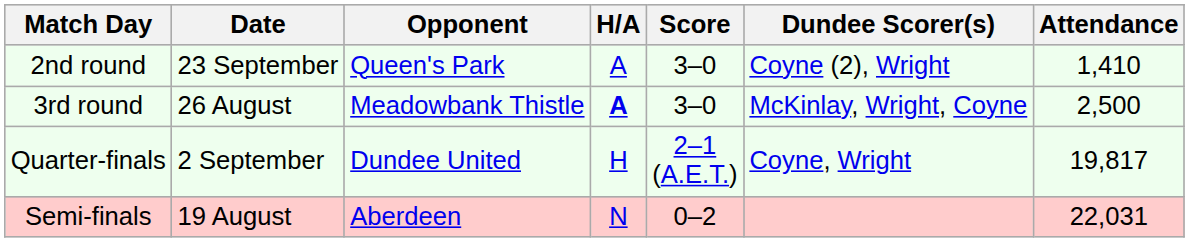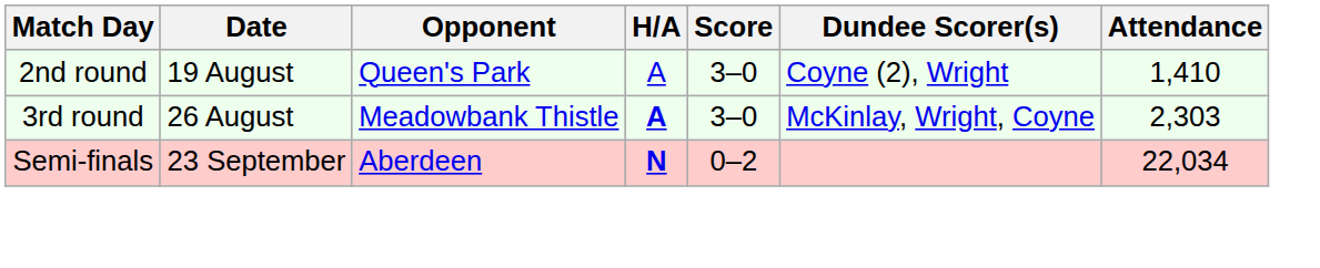2nd round | Date: 23 September -> 19 August
3rd round | Attendance: 2,500 -> 2,303
- row: Quarter-finals | 2 September | Dundee United | H | 2–1 (A.E.T.) | Coyne, Wright | 19,817
Semi-finals | Date: 19 August -> 23 September
Semi-finals | H/A: normal -> bold
Semi-finals | Attendance: 22,031 -> 22,034
